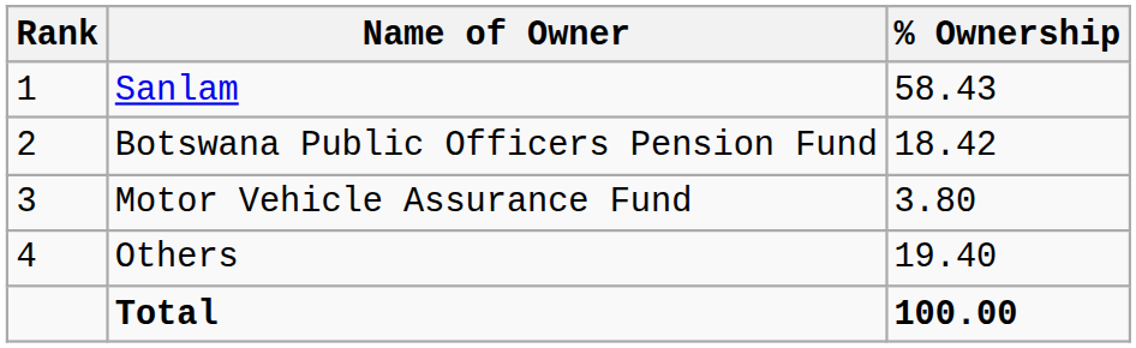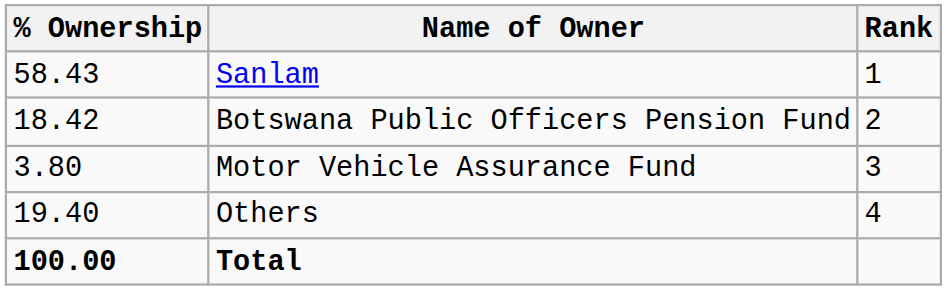columns swapped: Rank <-> % Ownership
